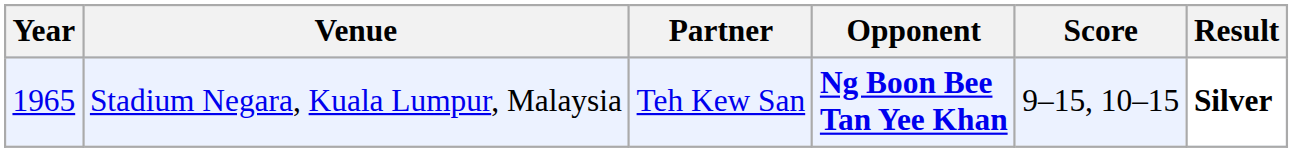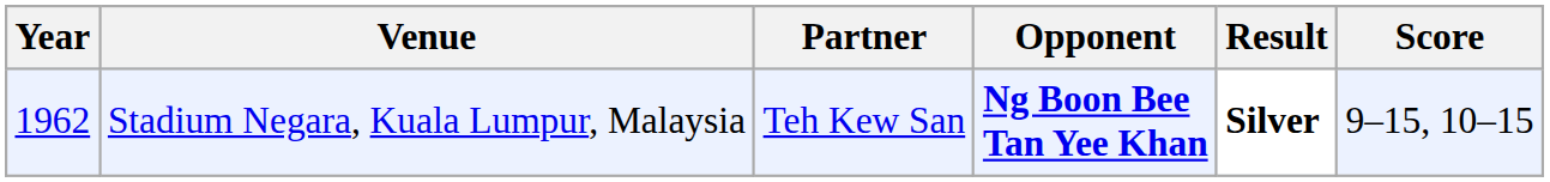columns swapped: Score <-> Result
Stadium Negara, Kuala Lumpur, Malaysia | Year: 1965 -> 1962
